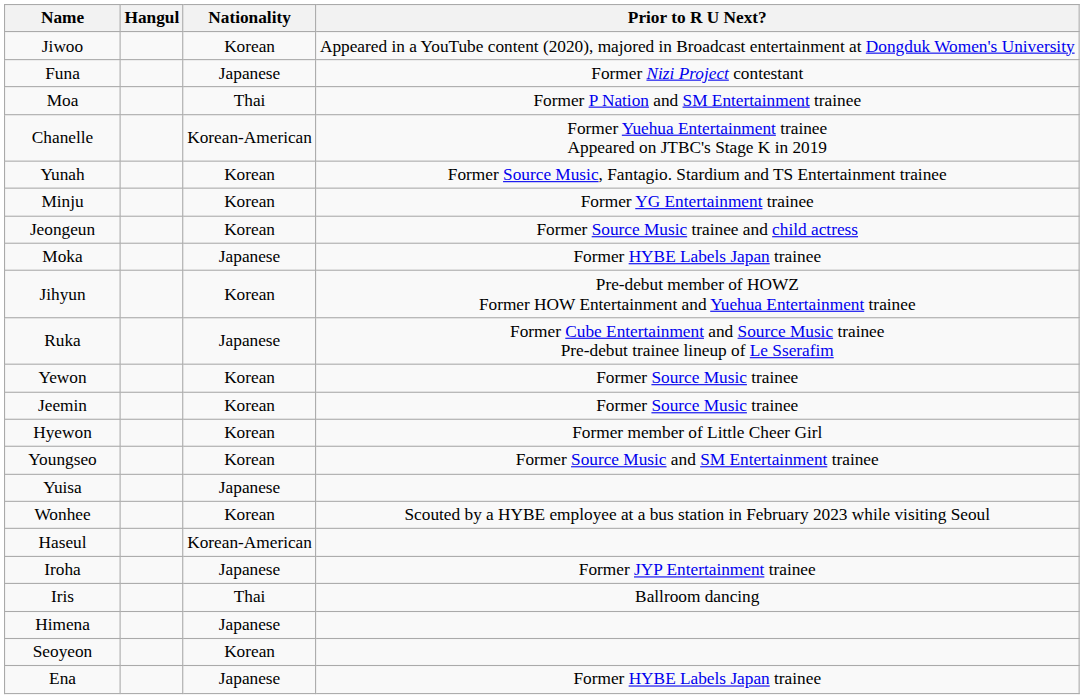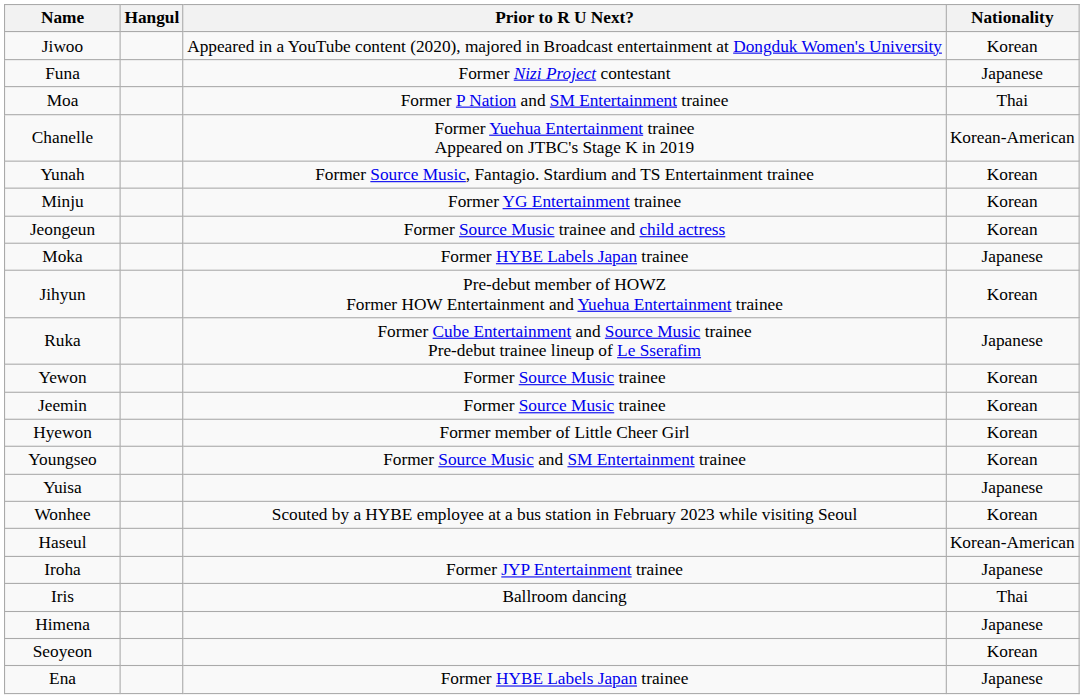columns swapped: Nationality <-> Prior to R U Next?
